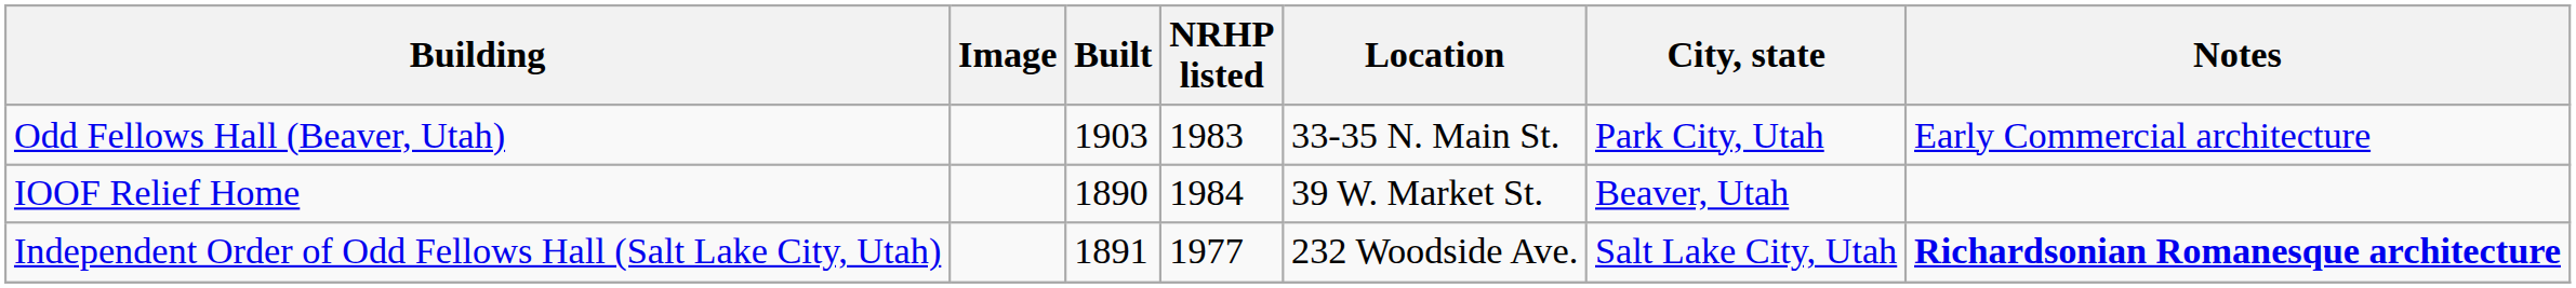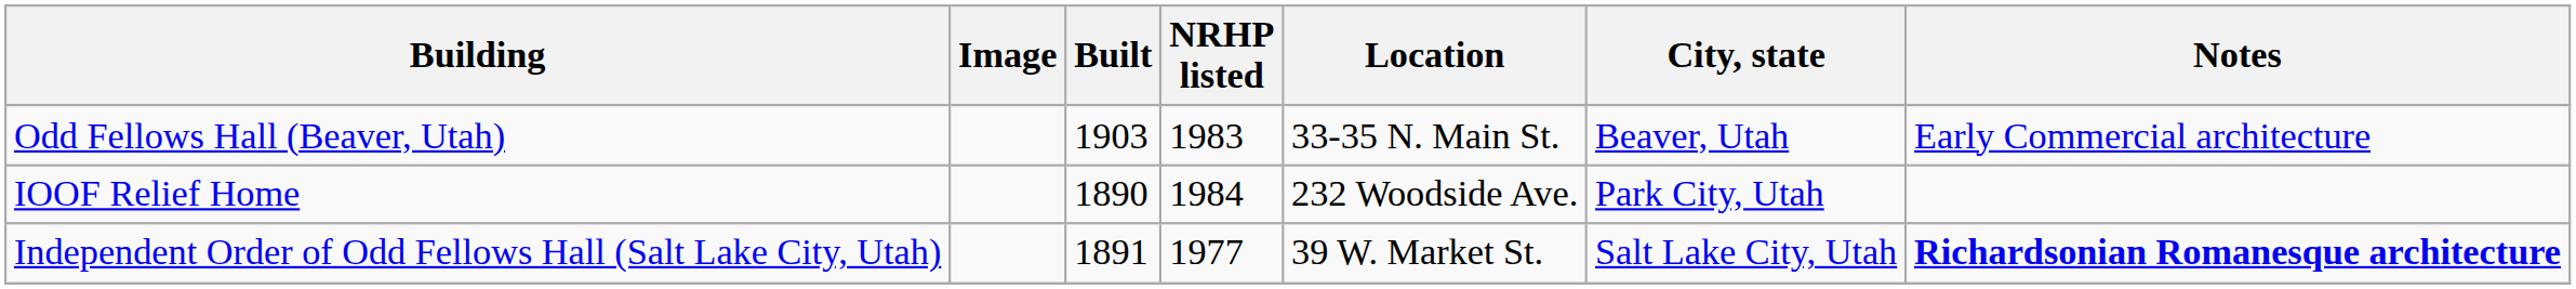Odd Fellows Hall (Beaver, Utah) | City, state: Park City, Utah -> Beaver, Utah
IOOF Relief Home | Location: 39 W. Market St. -> 232 Woodside Ave.
IOOF Relief Home | City, state: Beaver, Utah -> Park City, Utah
Independent Order of Odd Fellows Hall (Salt Lake City, Utah) | Location: 232 Woodside Ave. -> 39 W. Market St.
